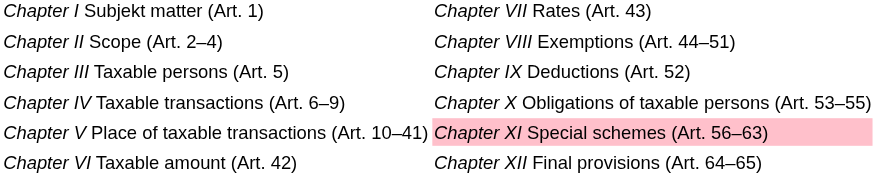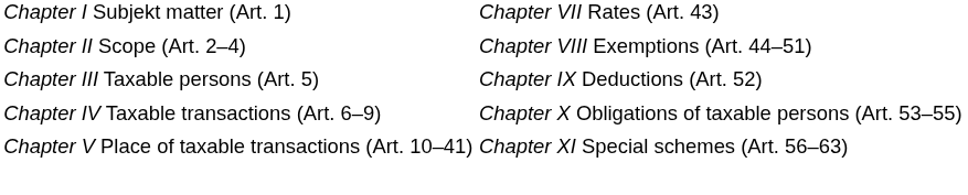Chapter V Place of taxable transactions (Art. 10–41) | column 2: pink background -> no background
- row: Chapter VI Taxable amount (Art. 42) | Chapter XII Final provisions (Art. 64–65)
